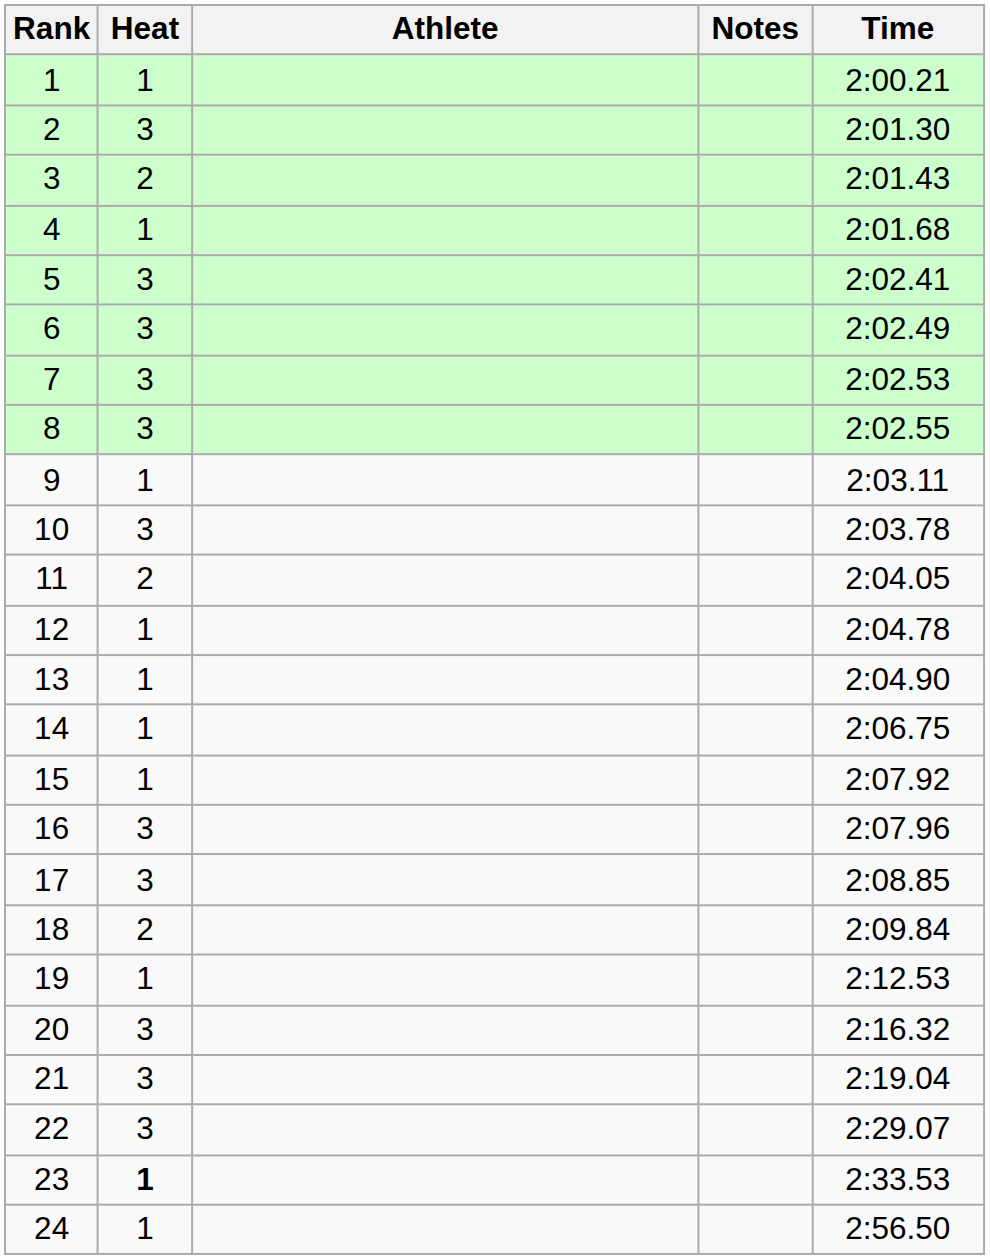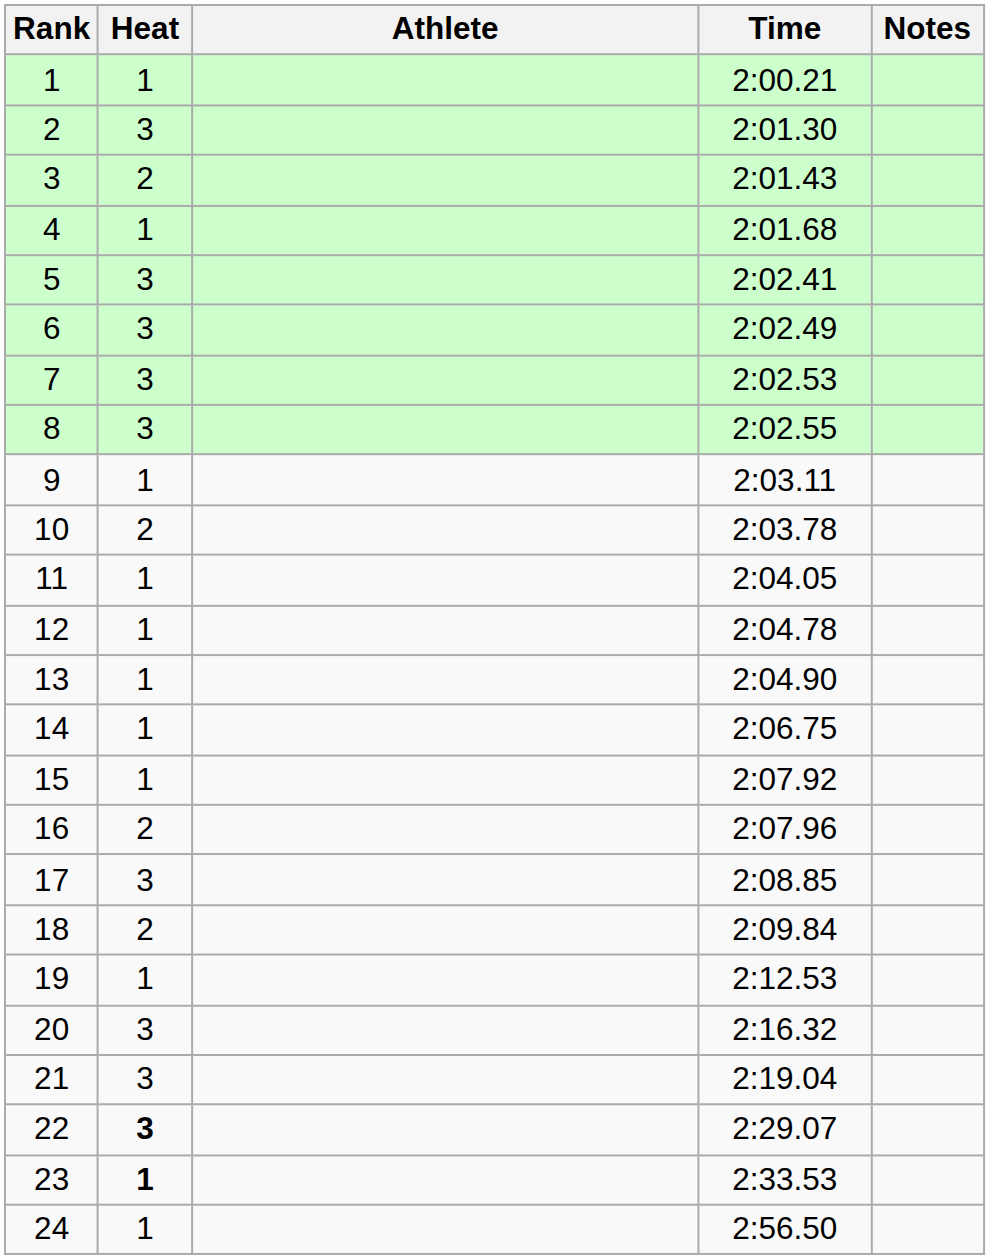columns swapped: Time <-> Notes
10 | Heat: 3 -> 2
11 | Heat: 2 -> 1
16 | Heat: 3 -> 2
22 | Heat: normal -> bold
